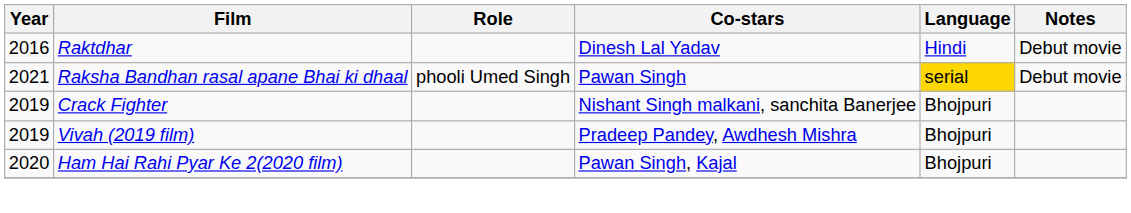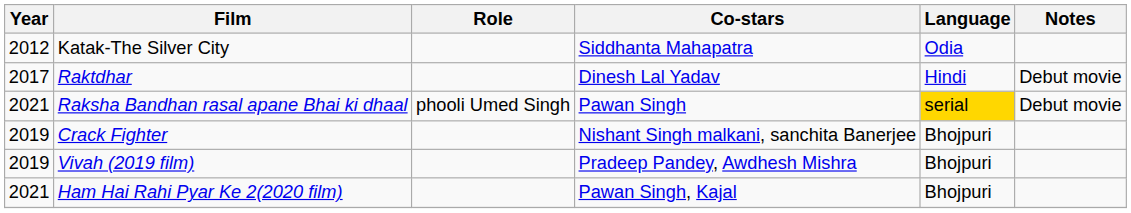+ row: 2012 | Katak-The Silver City | Siddhanta Mahapatra | Odia
Raktdhar | Year: 2016 -> 2017
Ham Hai Rahi Pyar Ke 2(2020 film) | Year: 2020 -> 2021
